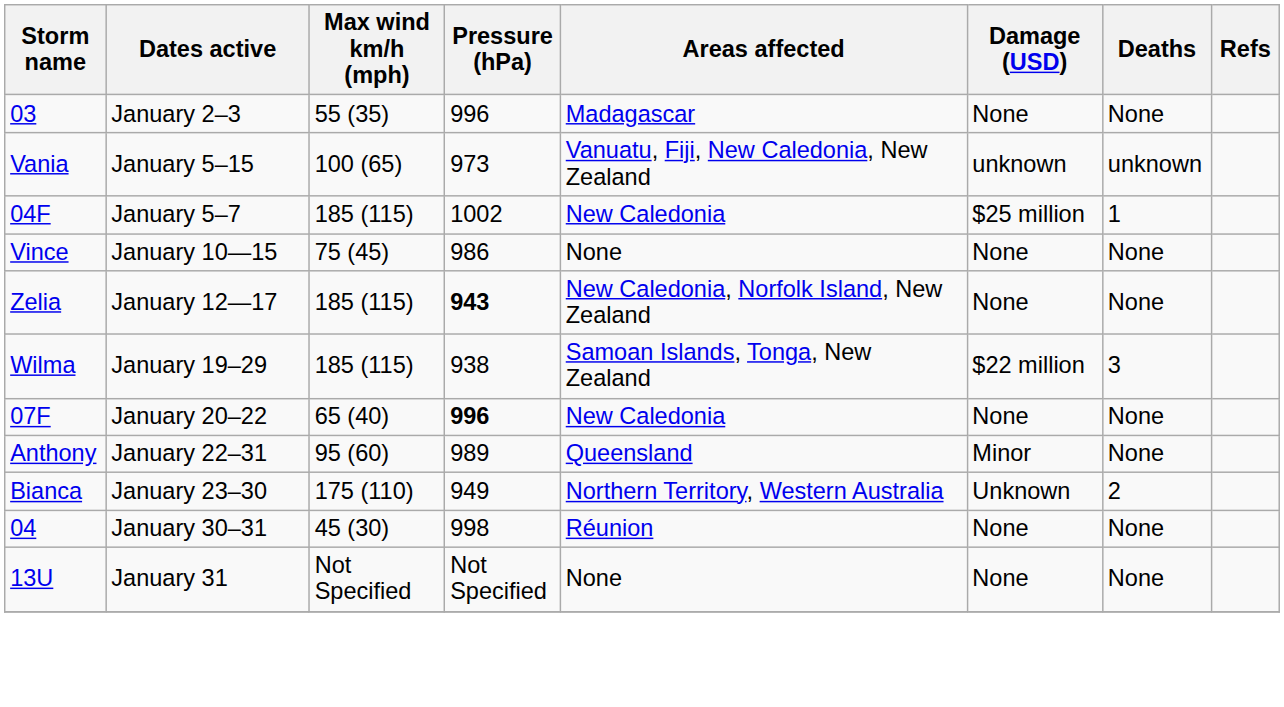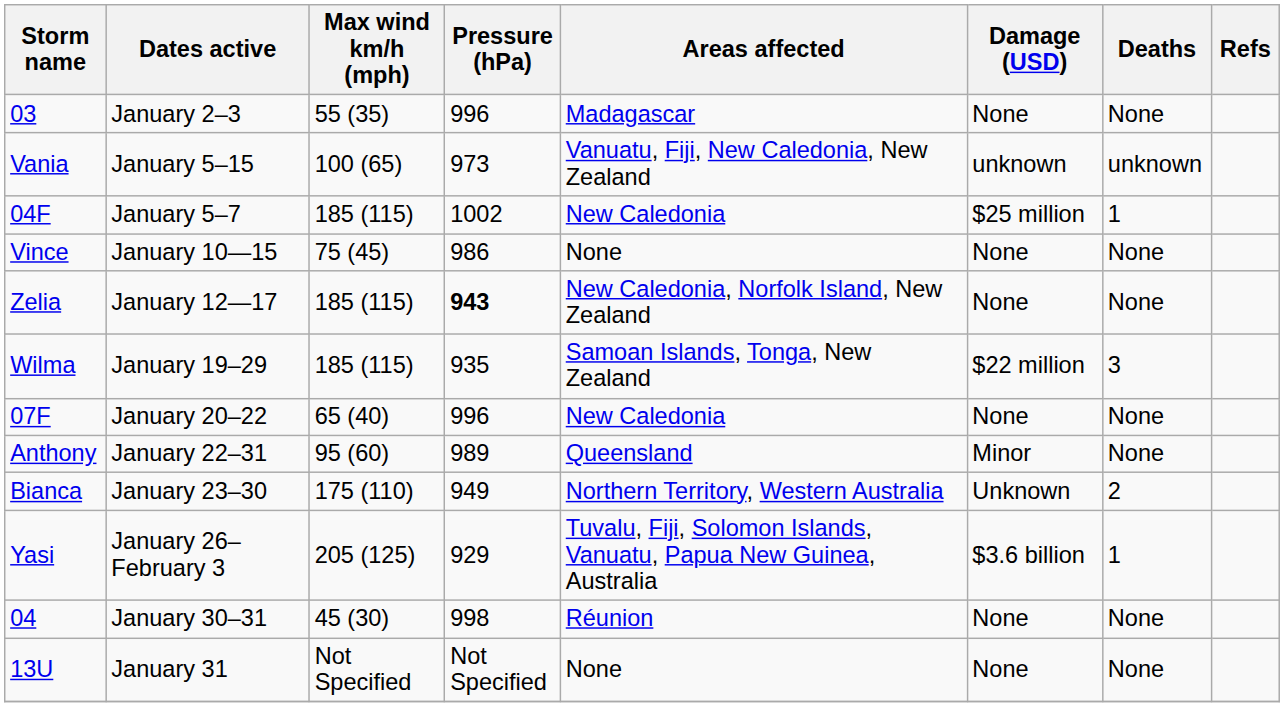Wilma | Pressure (hPa): 938 -> 935
07F | Pressure (hPa): bold -> normal
+ row: Yasi | January 26–February 3 | 205 (125) | 929 | Tuvalu, Fiji, Solomon Islands, Vanuatu, Papua New Guinea, Australia | $3.6 billion | 1
